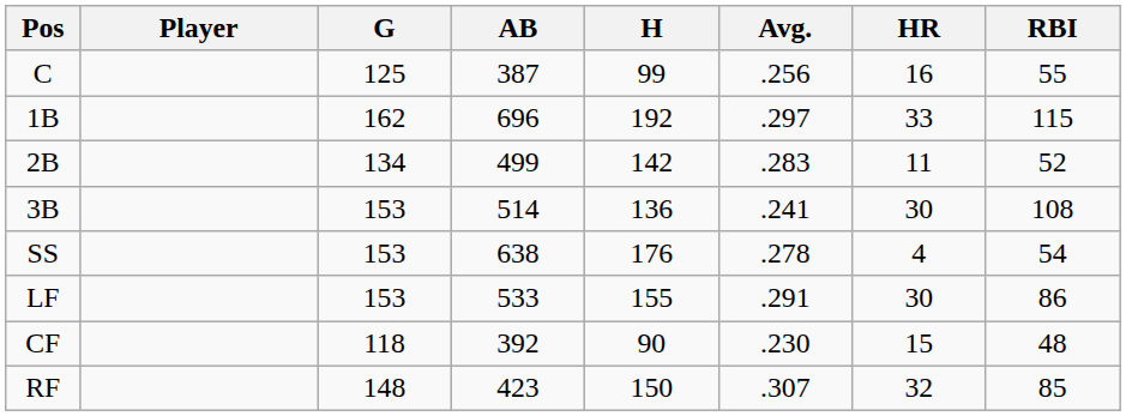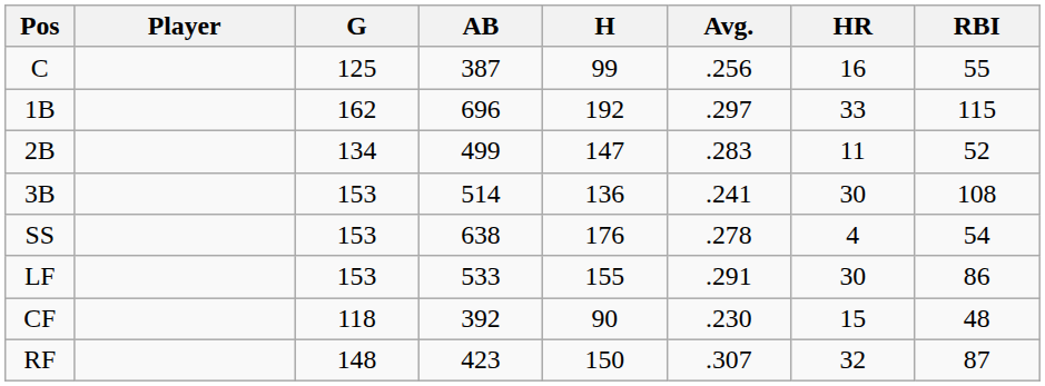2B | H: 142 -> 147
RF | RBI: 85 -> 87
